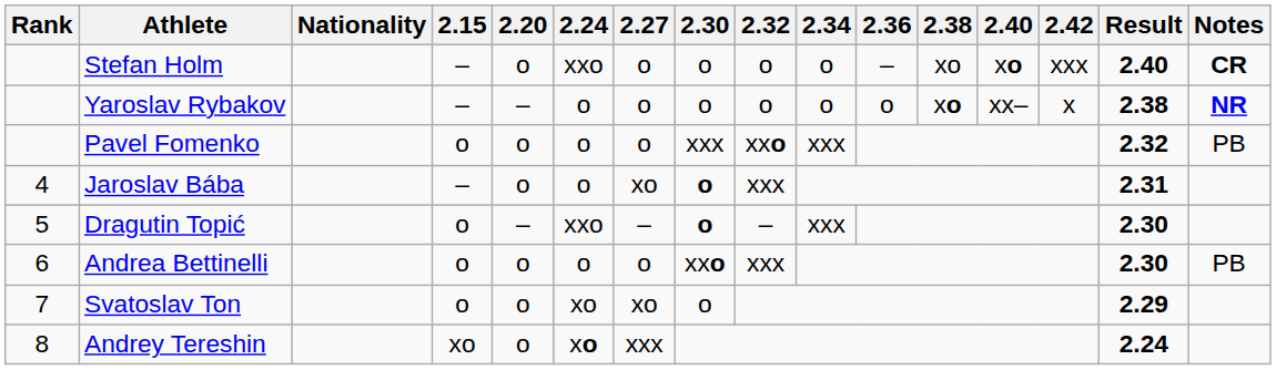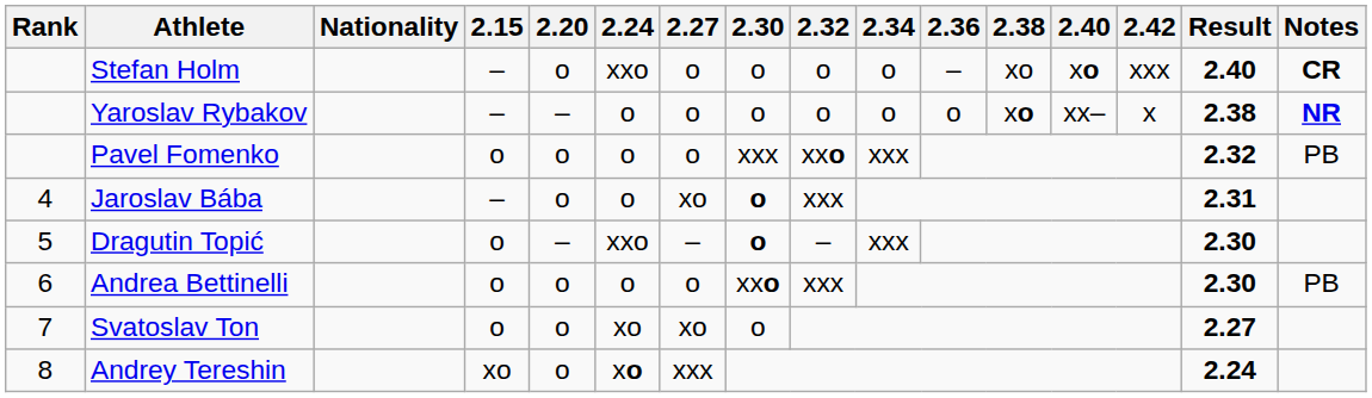Svatoslav Ton | Result: 2.29 -> 2.27
